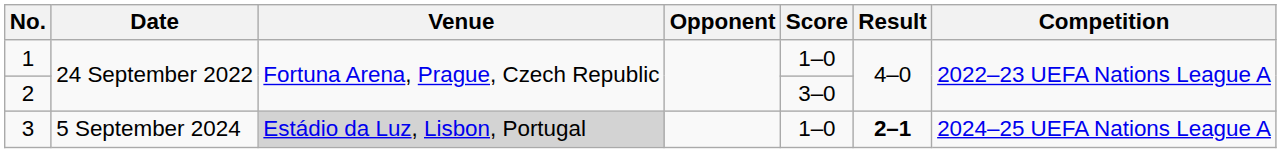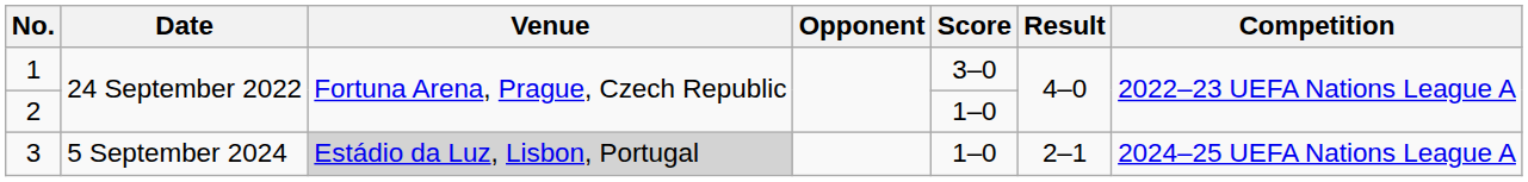1 | Score: 1–0 -> 3–0
2 | Score: 3–0 -> 1–0
3 | Result: bold -> normal
